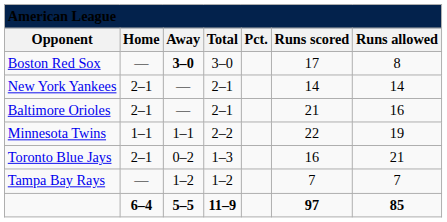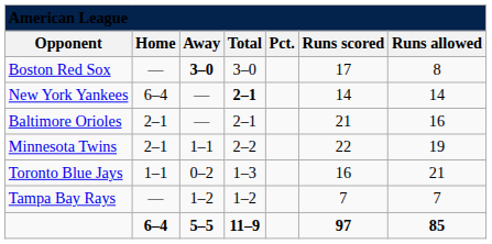New York Yankees | column 2: 2–1 -> 6–4
New York Yankees | column 4: normal -> bold
Minnesota Twins | column 2: 1–1 -> 2–1
Toronto Blue Jays | column 2: 2–1 -> 1–1
